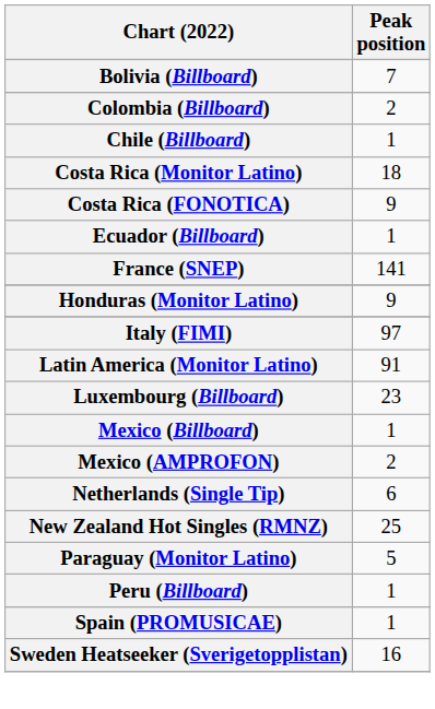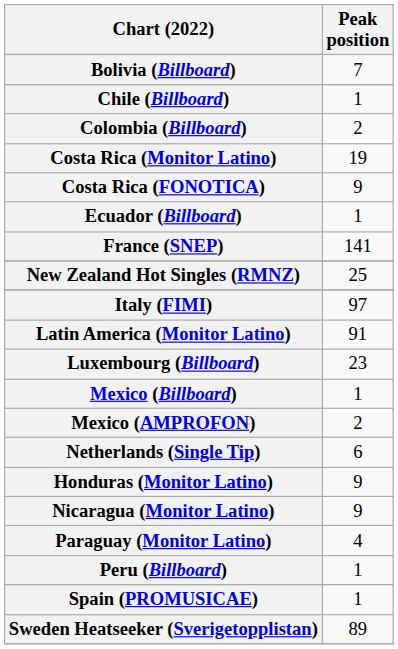rows swapped: Chile (Billboard) <-> Colombia (Billboard)
Costa Rica (Monitor Latino) | Peak position: 18 -> 19
rows swapped: Honduras (Monitor Latino) <-> New Zealand Hot Singles (RMNZ)
+ row: Nicaragua (Monitor Latino) | 9
Paraguay (Monitor Latino) | Peak position: 5 -> 4
Sweden Heatseeker (Sverigetopplistan) | Peak position: 16 -> 89
